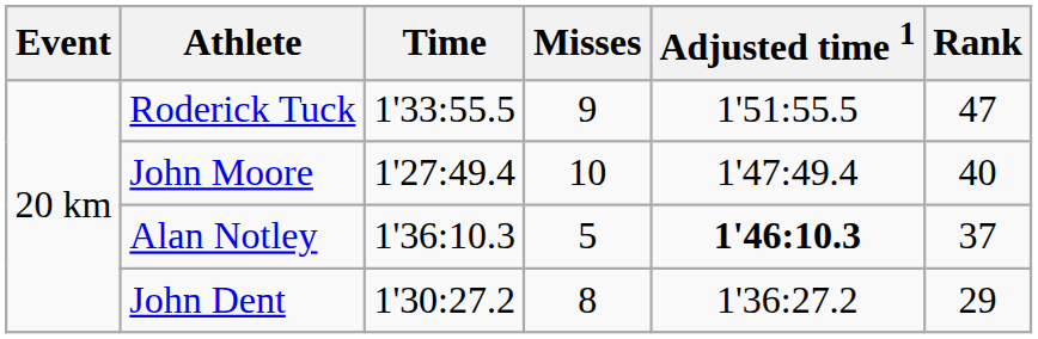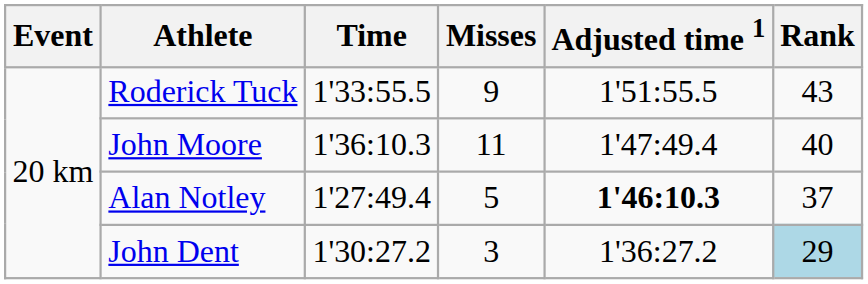Roderick Tuck | Rank: 47 -> 43
John Moore | Time: 1'27:49.4 -> 1'36:10.3
John Moore | Misses: 10 -> 11
Alan Notley | Time: 1'36:10.3 -> 1'27:49.4
John Dent | Misses: 8 -> 3
John Dent | Rank: no background -> lightblue background
